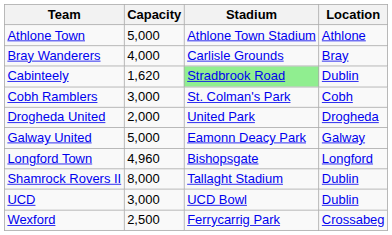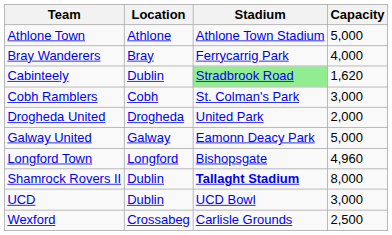columns swapped: Location <-> Capacity
Bray Wanderers | Stadium: Carlisle Grounds -> Ferrycarrig Park
Shamrock Rovers II | Stadium: normal -> bold
Wexford | Stadium: Ferrycarrig Park -> Carlisle Grounds
